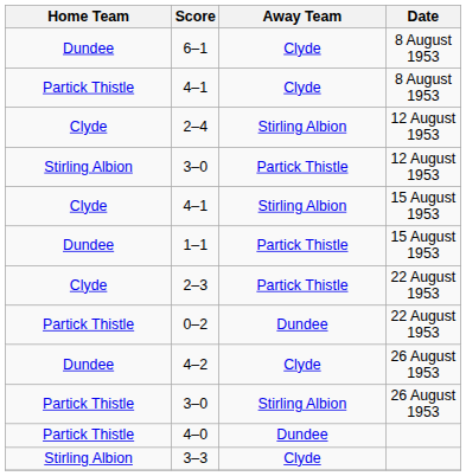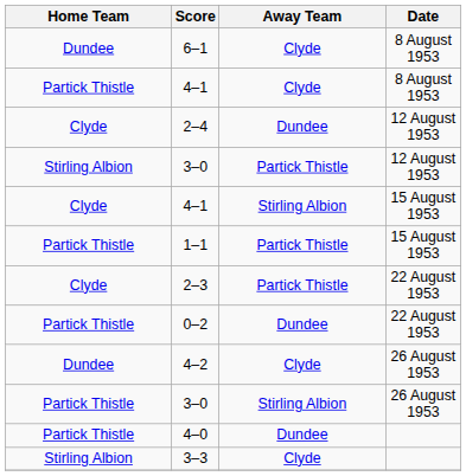2–4 | Away Team: Stirling Albion -> Dundee
1–1 | Home Team: Dundee -> Partick Thistle
